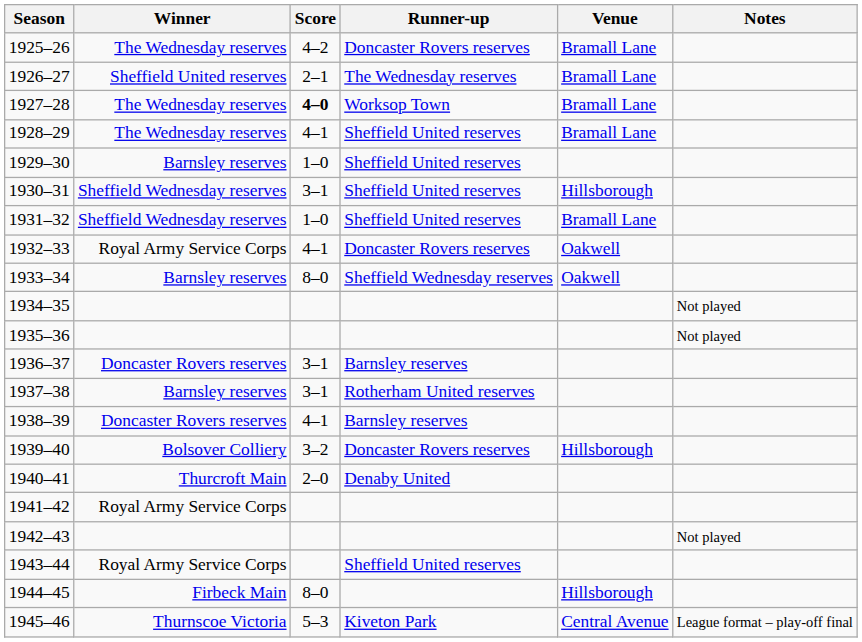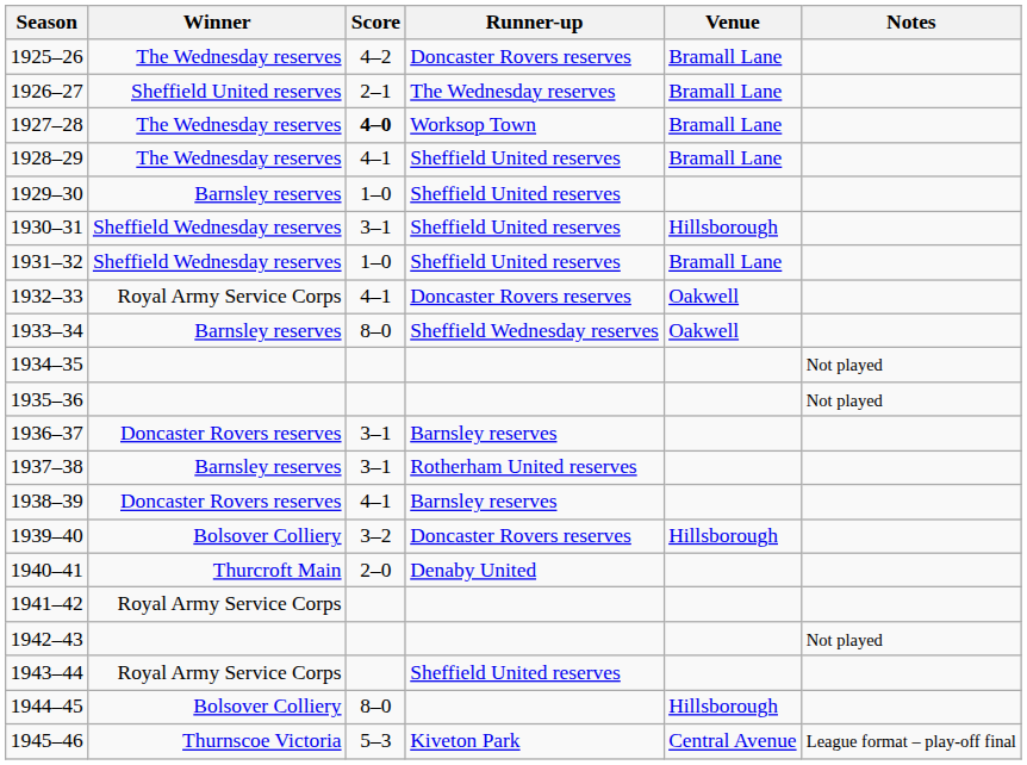1944–45 | Winner: Firbeck Main -> Bolsover Colliery
